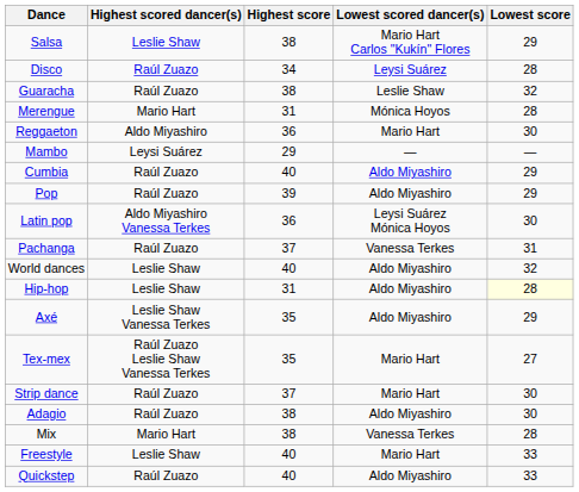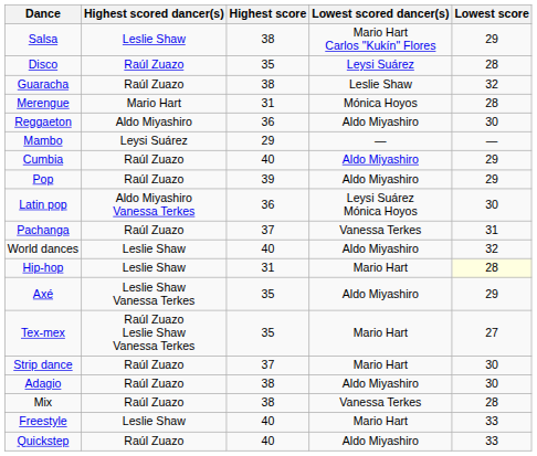Disco | Highest score: 34 -> 35
Reggaeton | Lowest scored dancer(s): Mario Hart -> Aldo Miyashiro
Hip-hop | Lowest scored dancer(s): Aldo Miyashiro -> Mario Hart
Mix | Highest scored dancer(s): Mario Hart -> Raúl Zuazo
